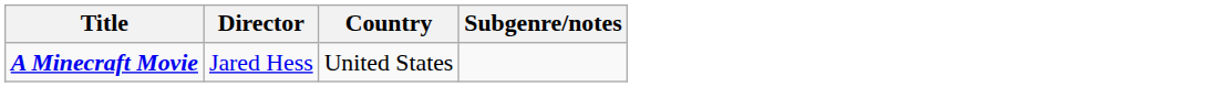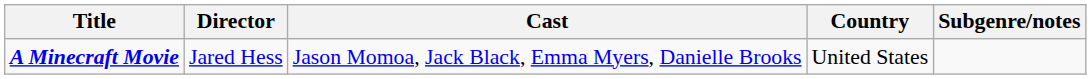+ column: Cast | Jason Momoa, Jack Black, Emma Myers, Danielle Brooks
